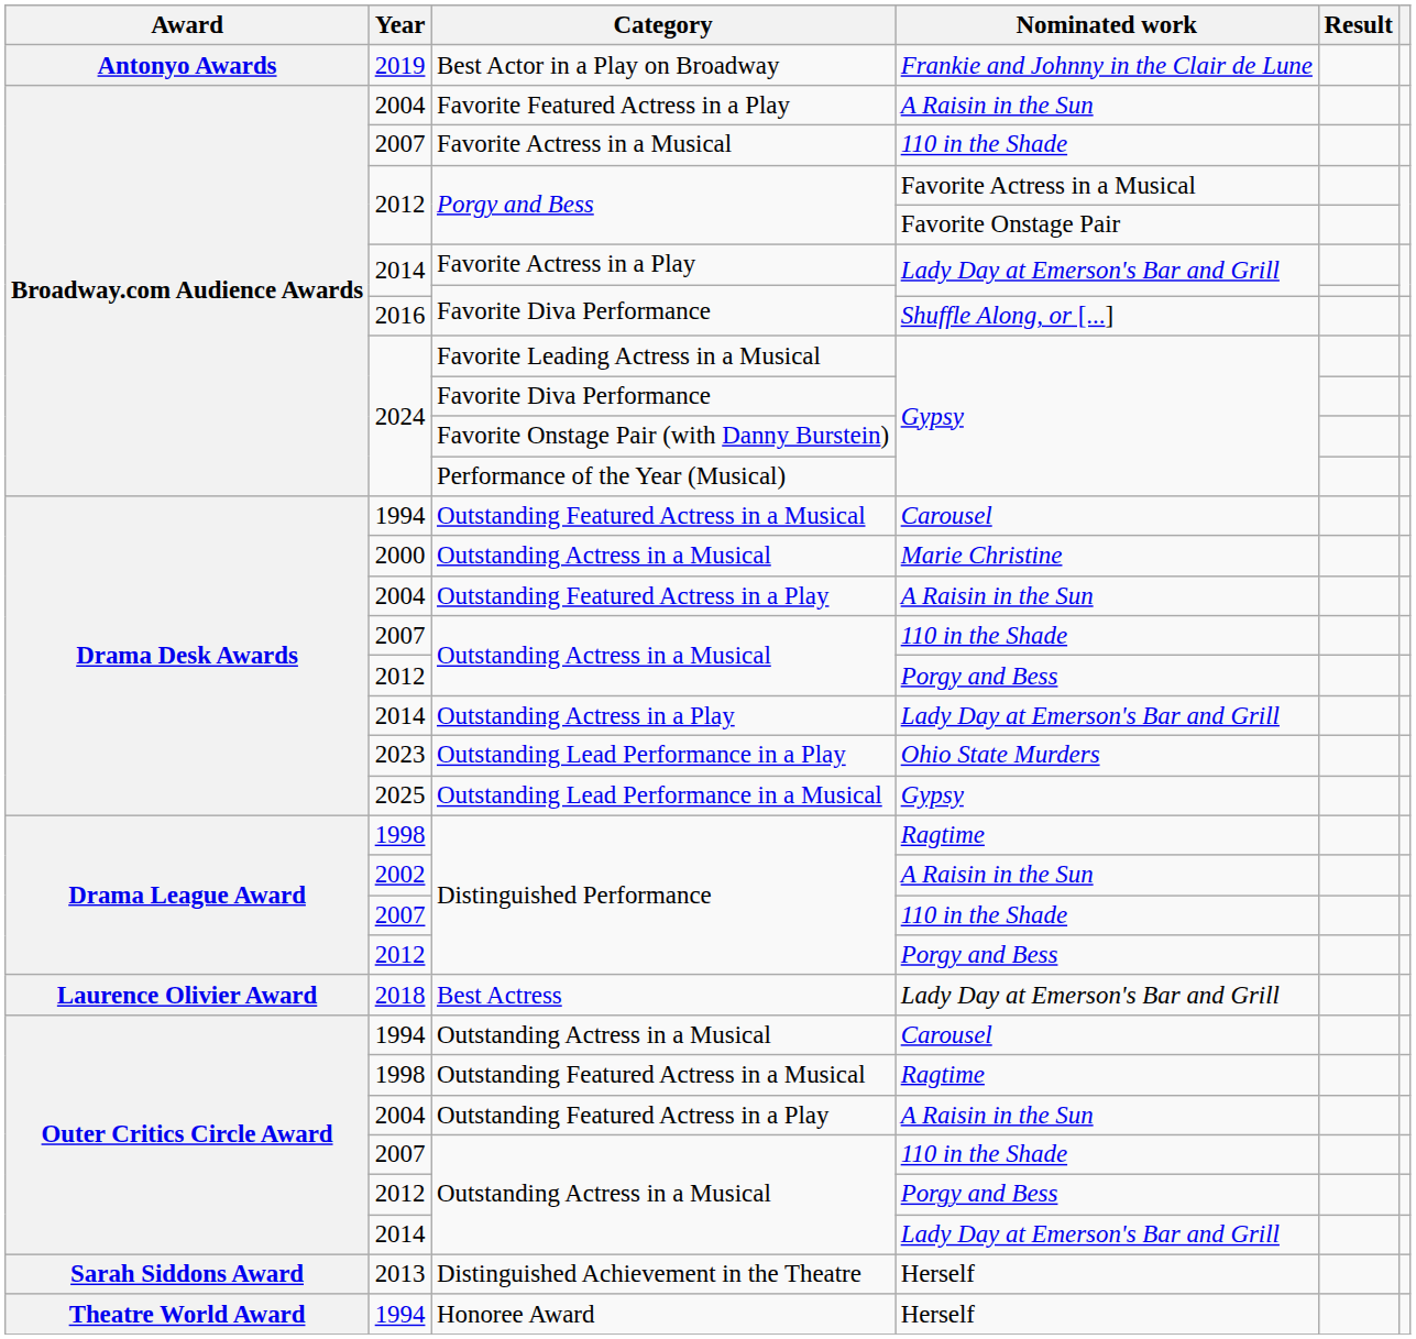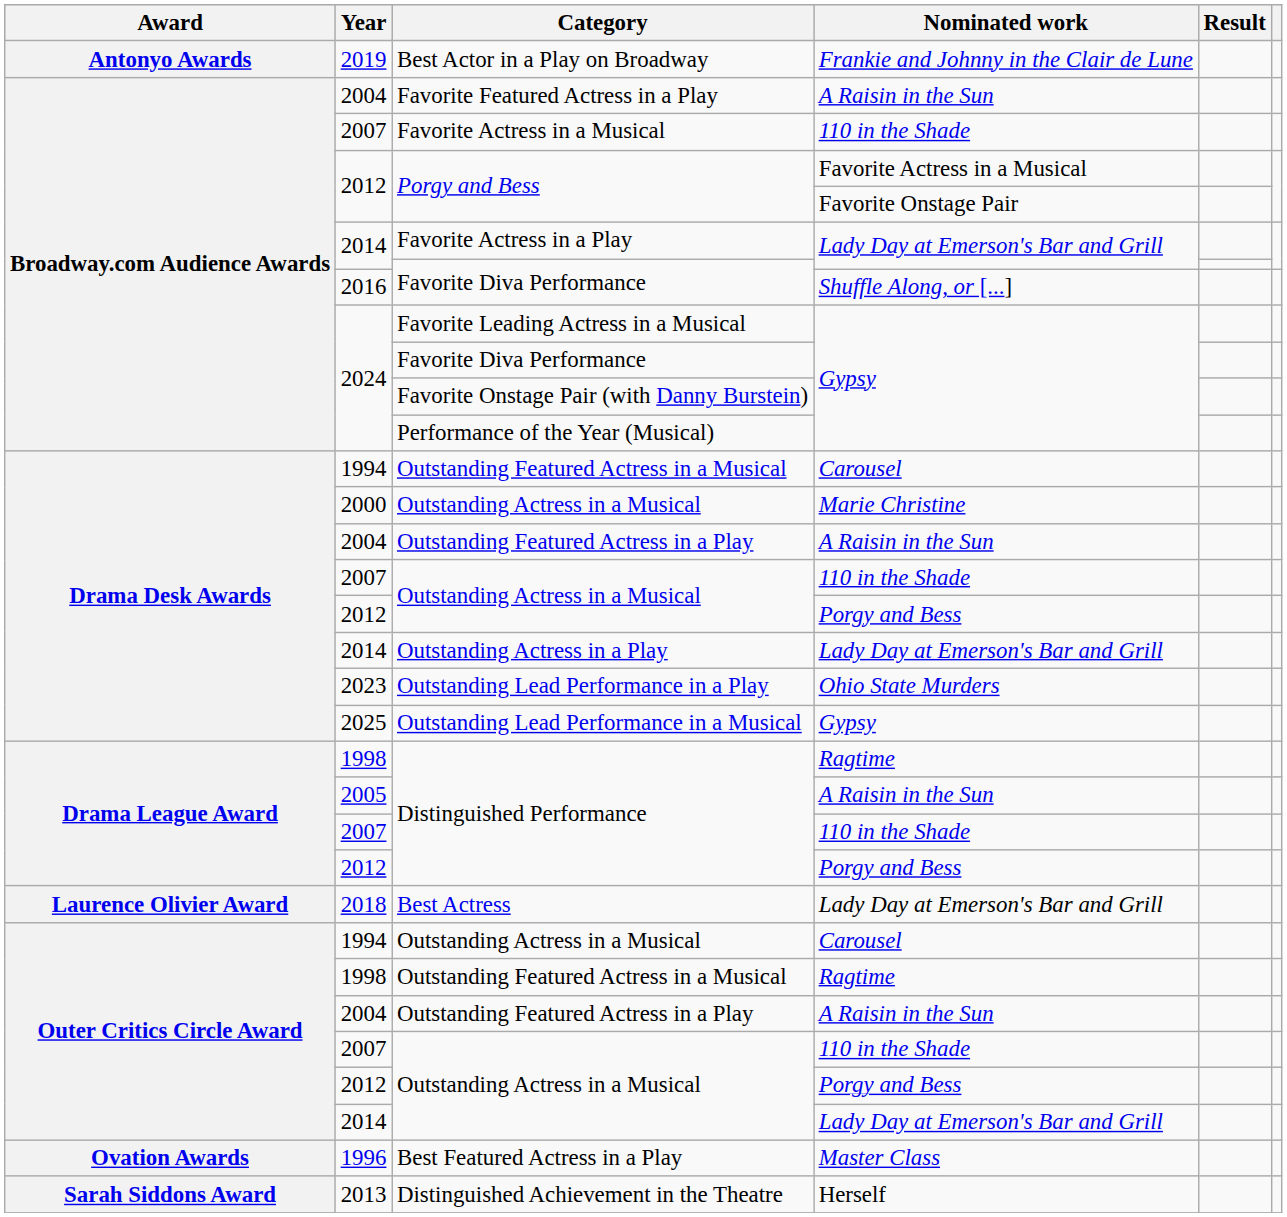Distinguished Performance / A Raisin in the Sun | Year: 2002 -> 2005
+ row: Ovation Awards | 1996 | Best Featured Actress in a Play | Master Class
- row: Theatre World Award | 1994 | Honoree Award | Herself
